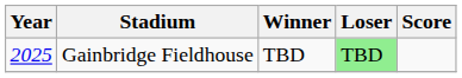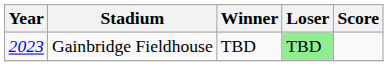Gainbridge Fieldhouse | Year: 2025 -> 2023
